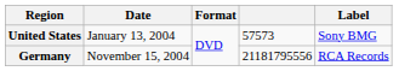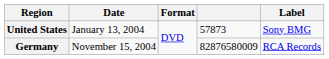United States | column 4: 57573 -> 57873
Germany | column 4: 21181795556 -> 82876580009
